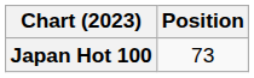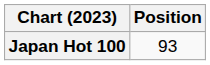Japan Hot 100 | Position: 73 -> 93
